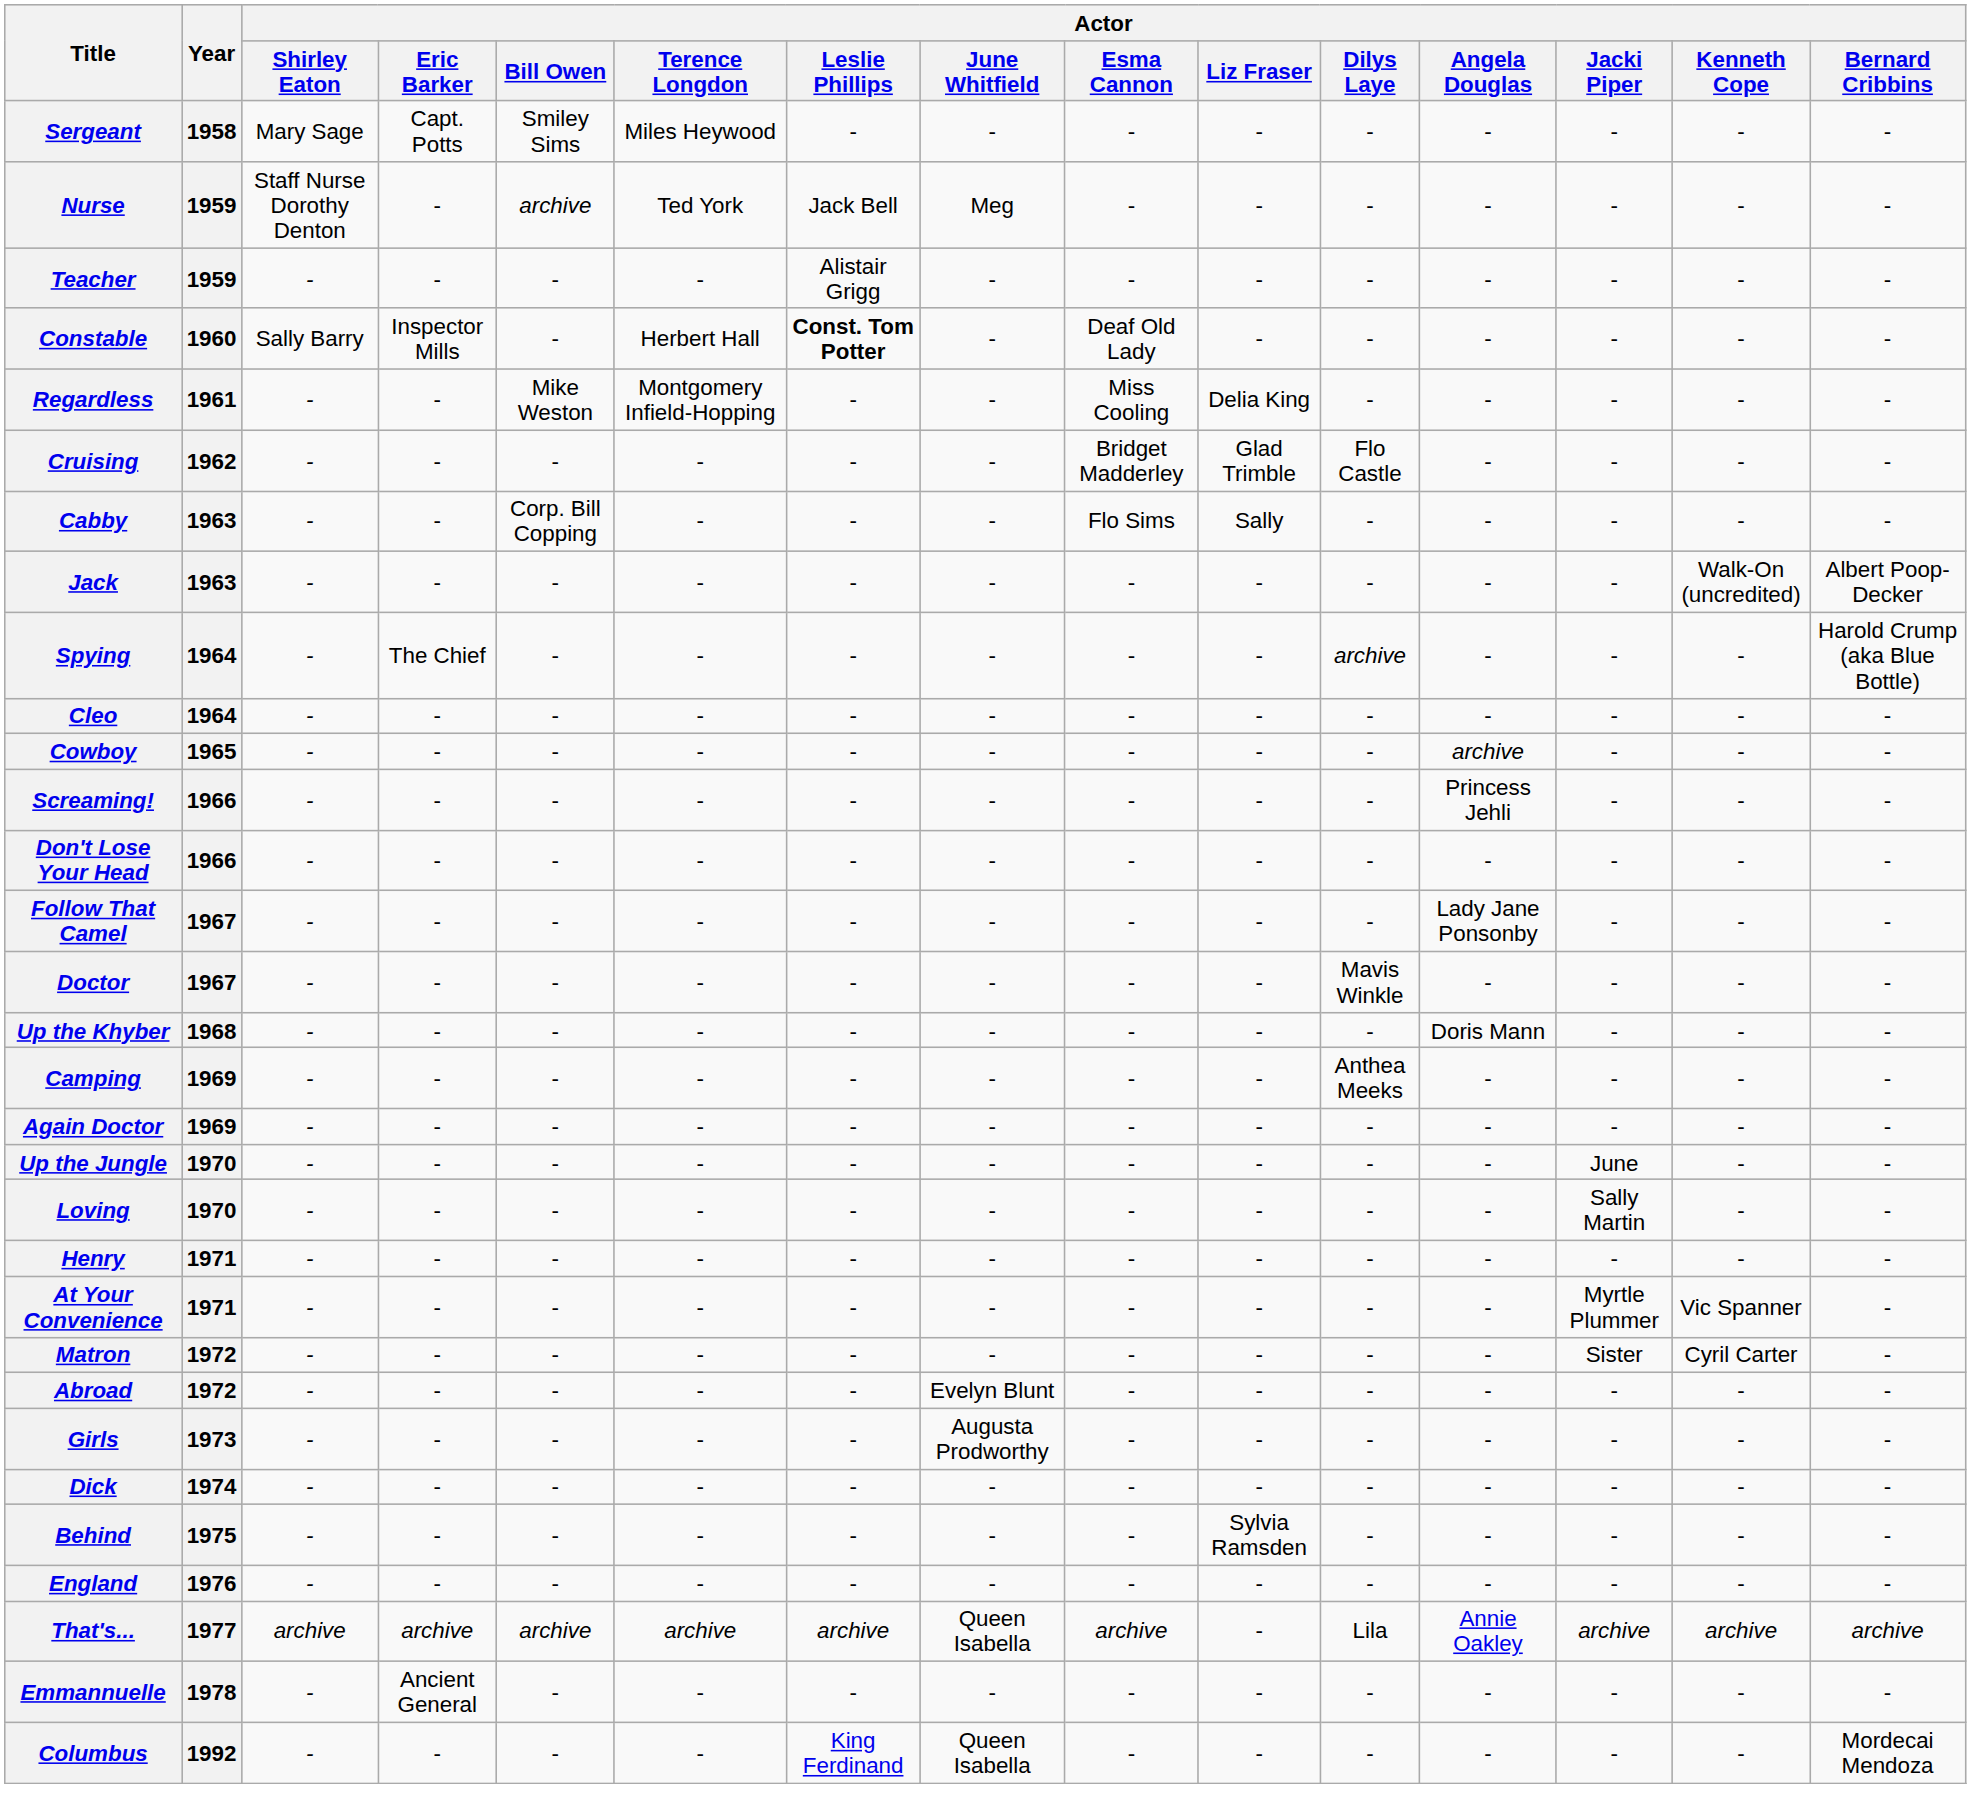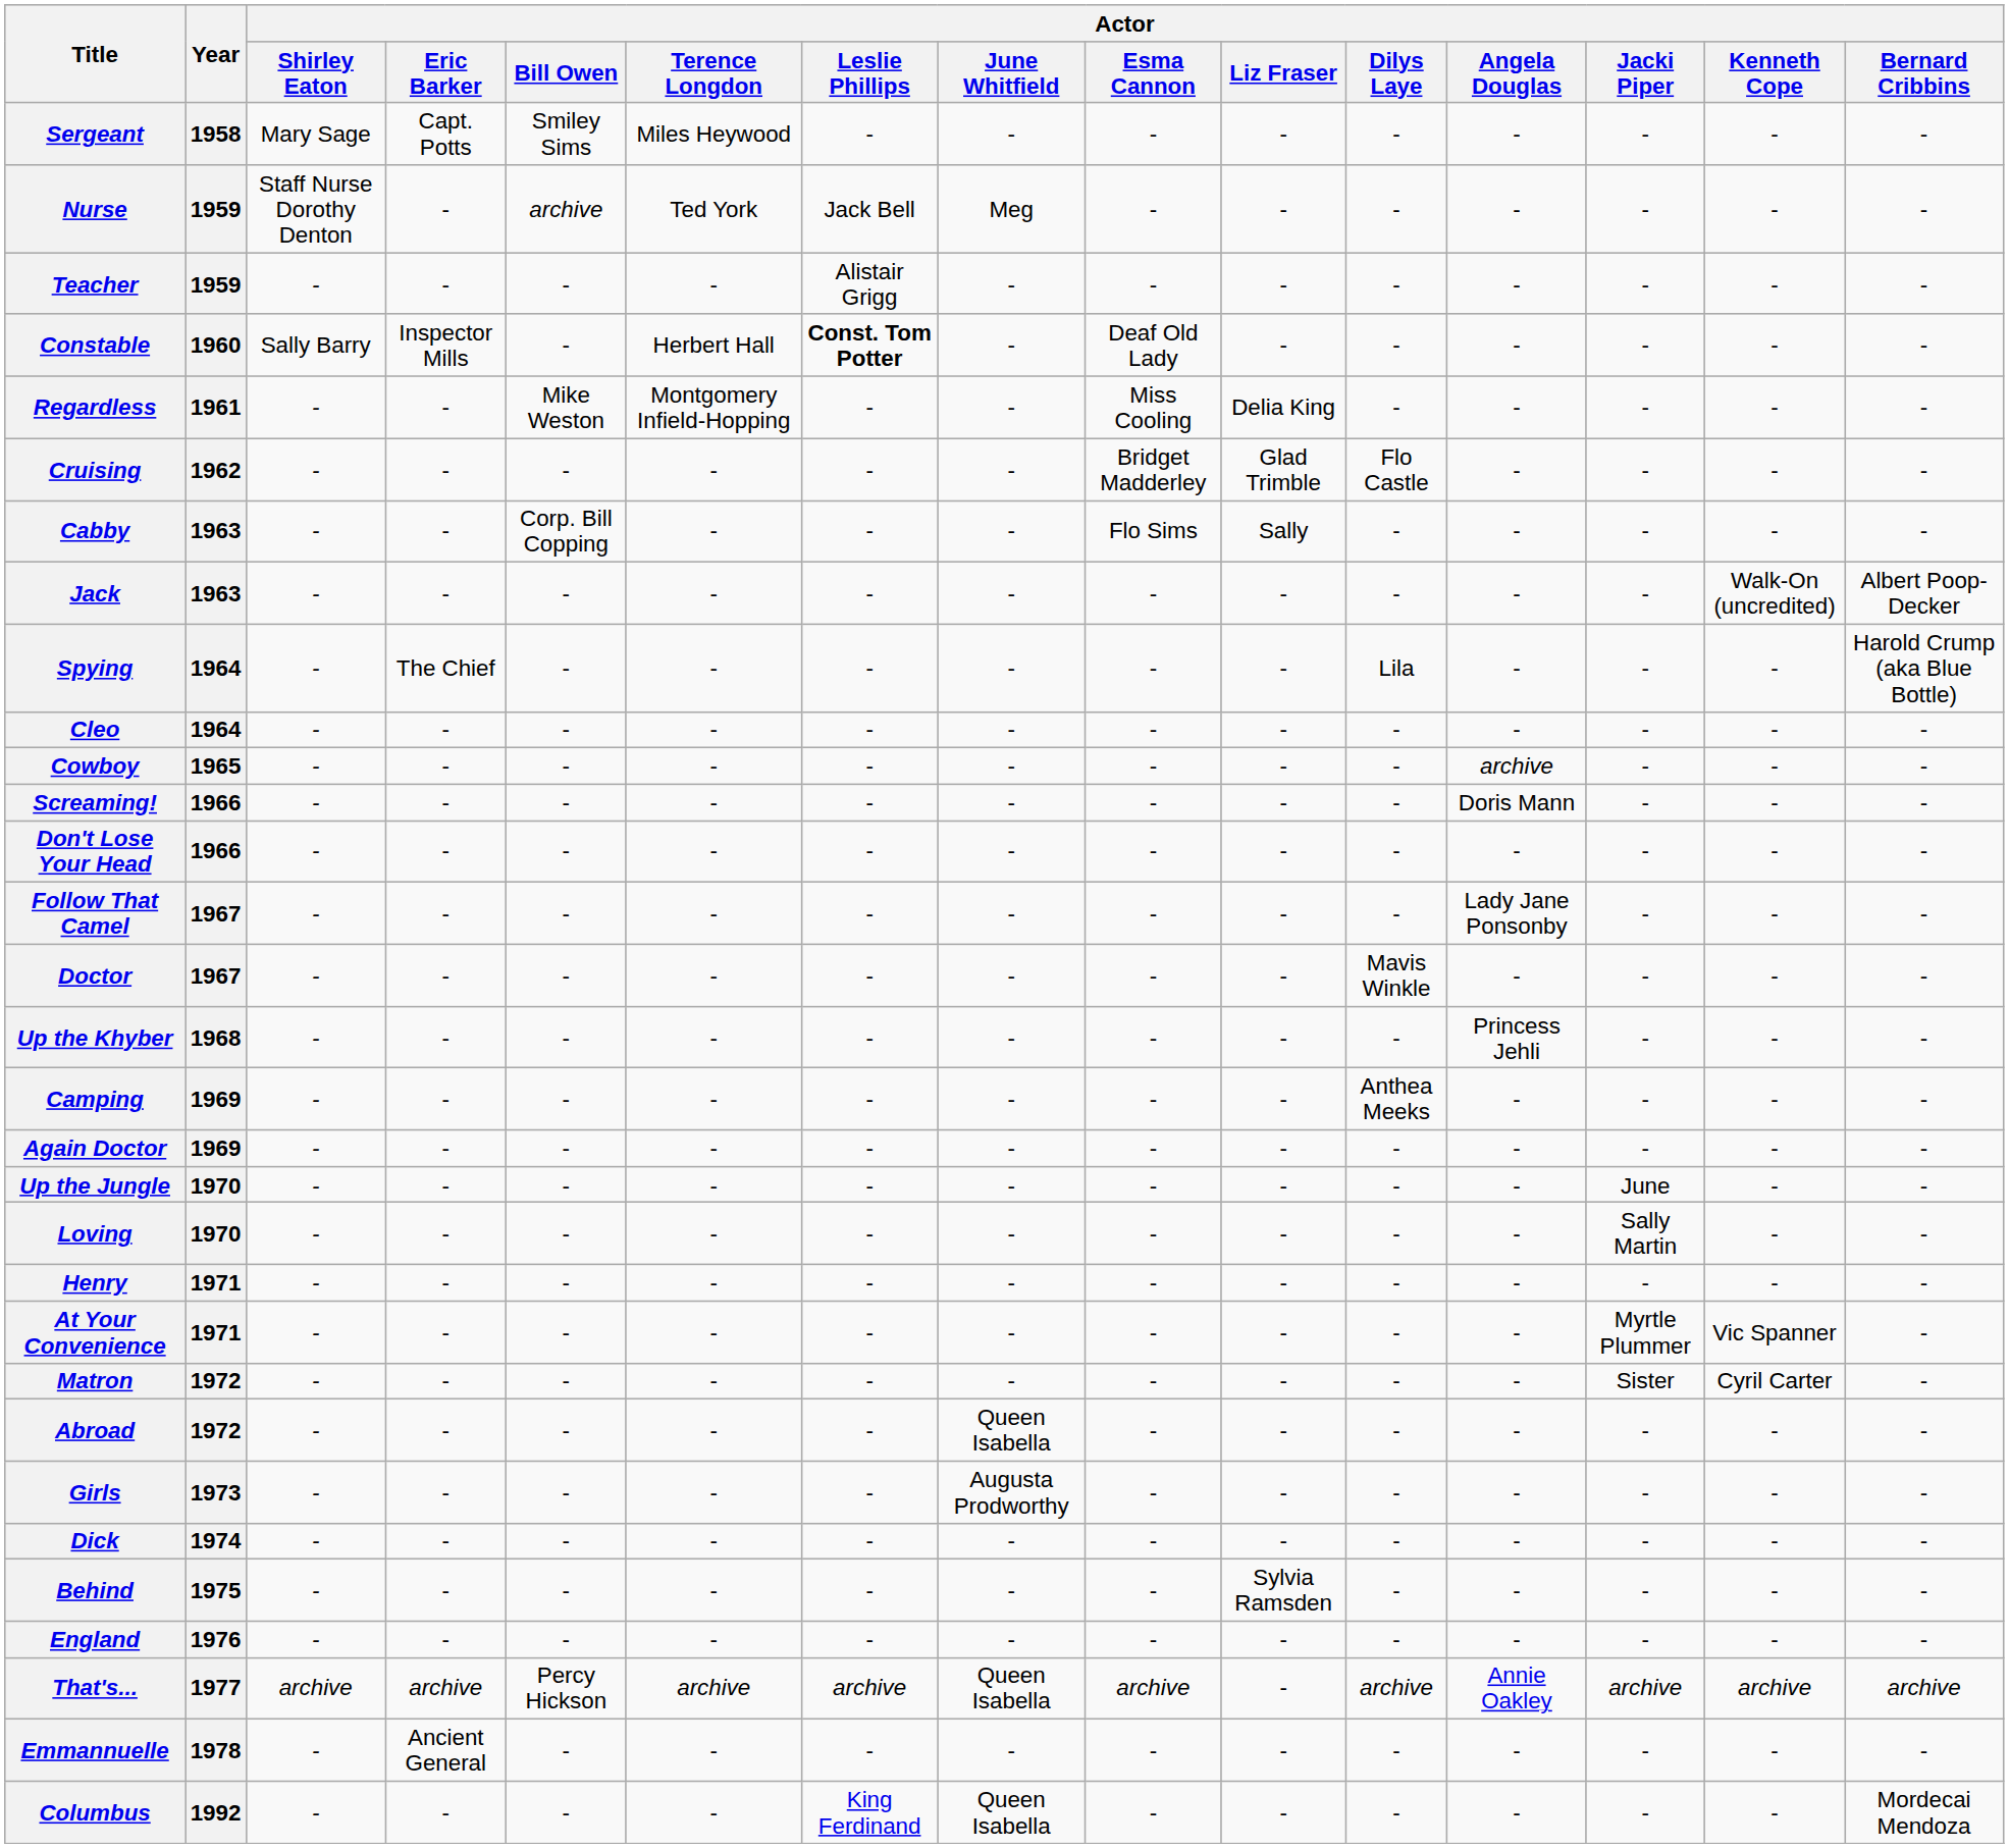Spying | Actor / Dilys Laye: archive -> Lila
Screaming! | Actor / Angela Douglas: Princess Jehli -> Doris Mann
Up the Khyber | Actor / Angela Douglas: Doris Mann -> Princess Jehli
Abroad | Actor / June Whitfield: Evelyn Blunt -> Queen Isabella
That's... | Actor / Bill Owen: archive -> Percy Hickson
That's... | Actor / Dilys Laye: Lila -> archive
